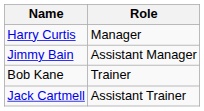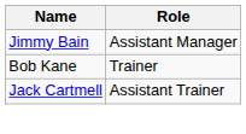- row: Harry Curtis | Manager
